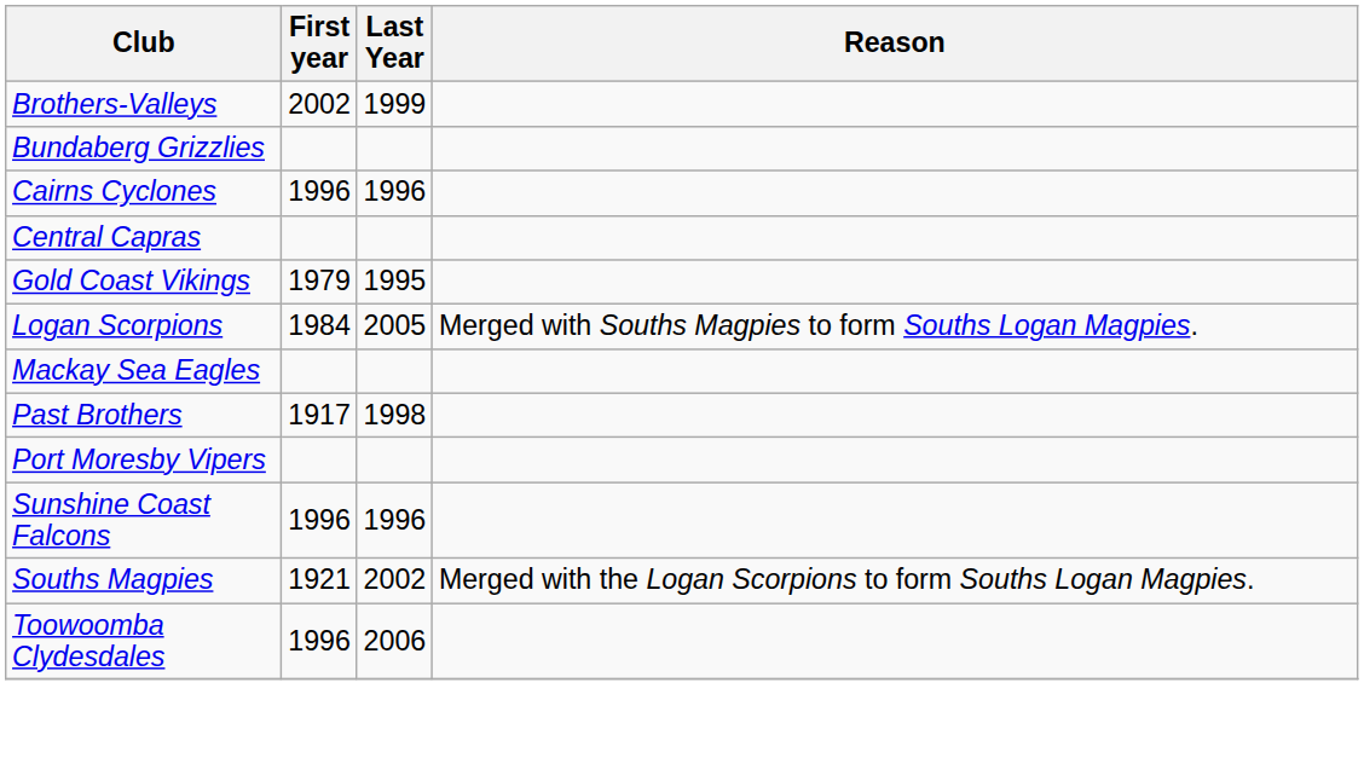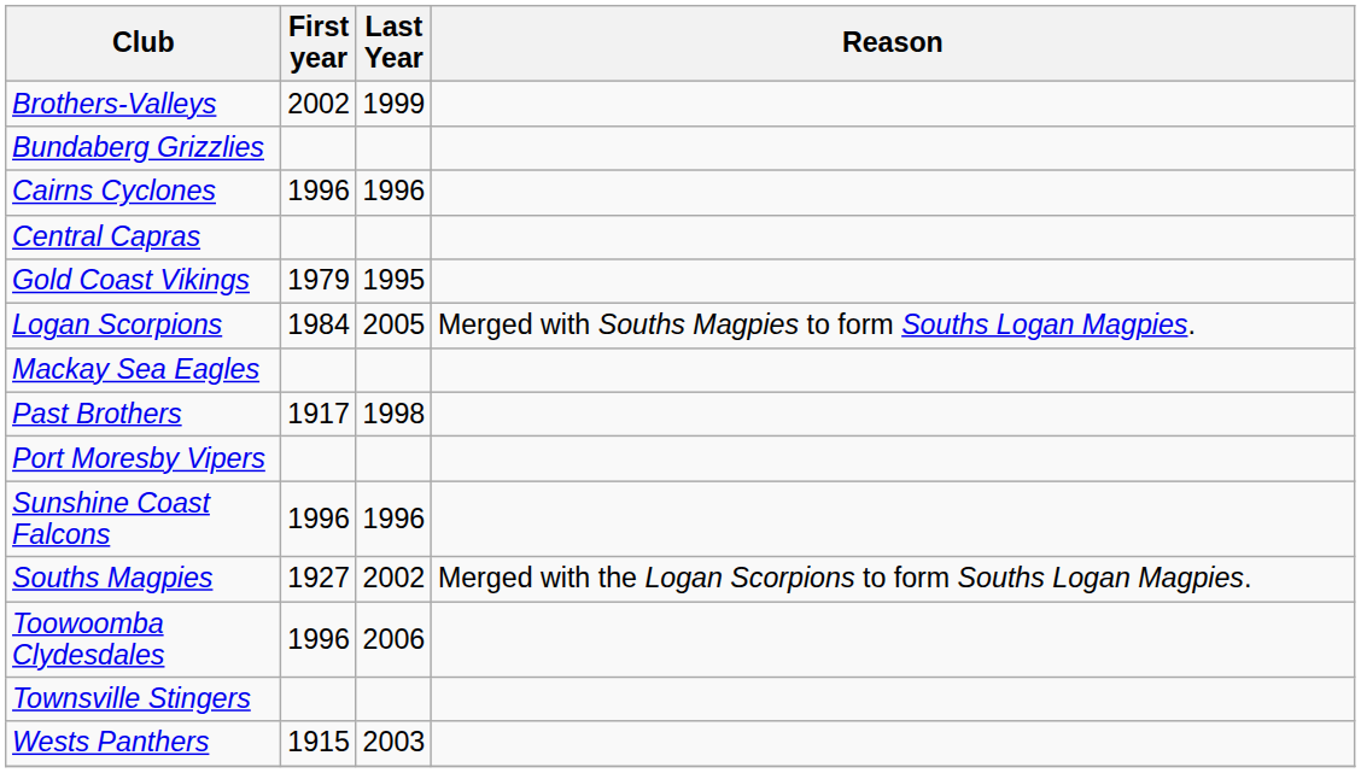Souths Magpies | First year: 1921 -> 1927
+ row: Townsville Stingers
+ row: Wests Panthers | 1915 | 2003
